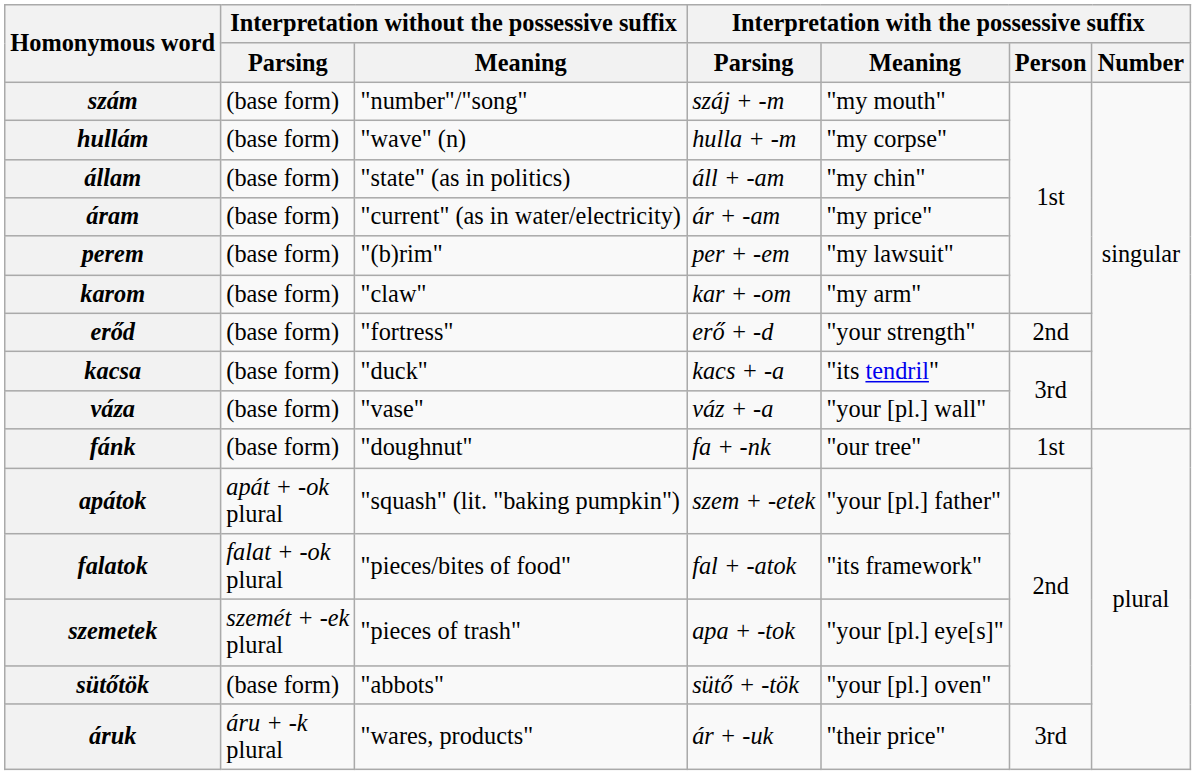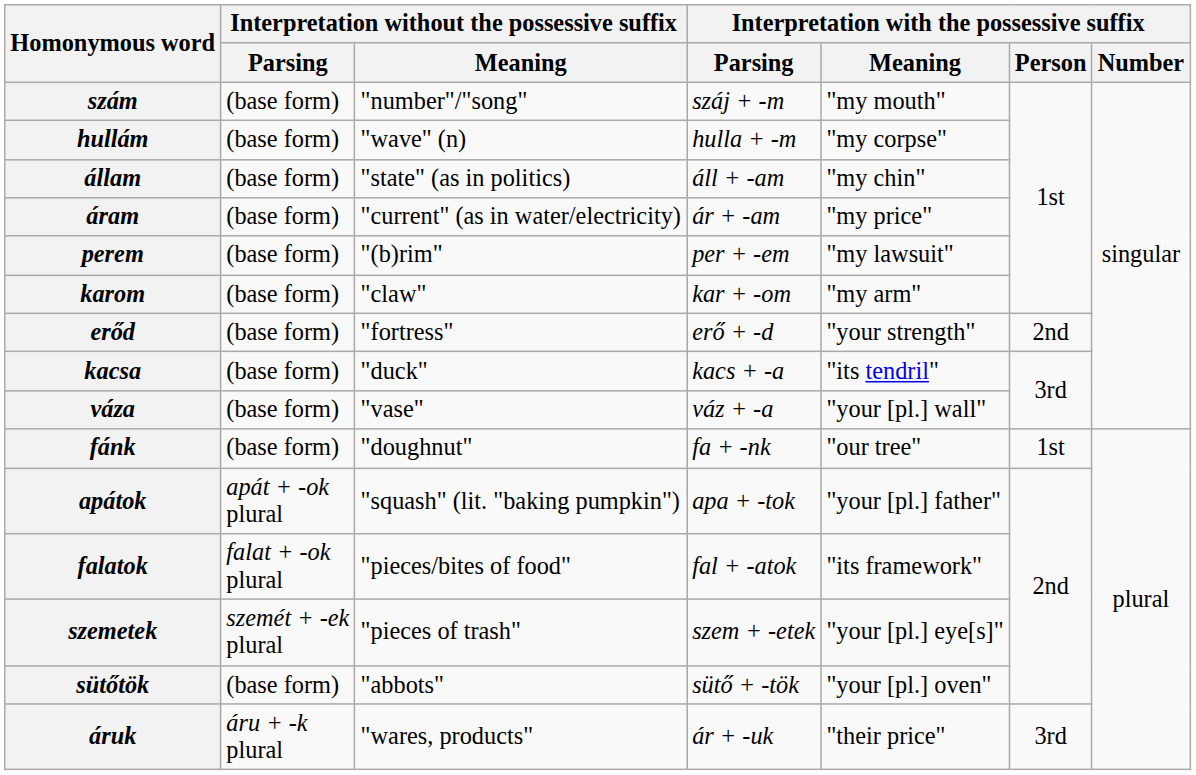apátok | Interpretation with the possessive suffix / Parsing: szem + ‑etek -> apa + ‑tok
szemetek | Interpretation with the possessive suffix / Parsing: apa + ‑tok -> szem + ‑etek
